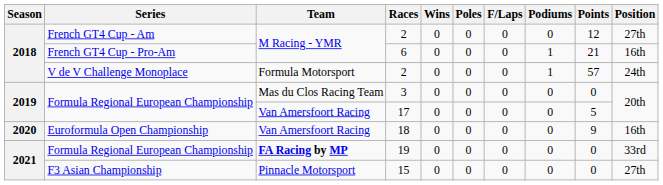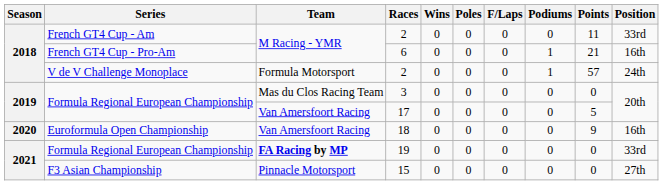French GT4 Cup - Am / 2 | Points: 12 -> 11
French GT4 Cup - Am / 2 | Position: 27th -> 33rd
